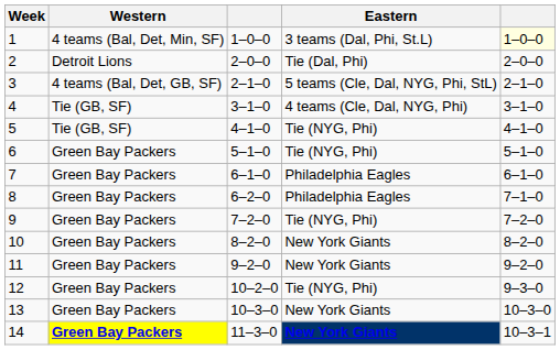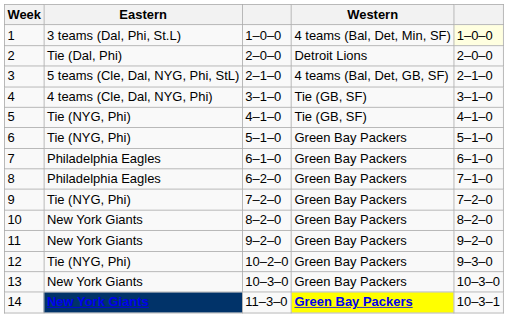columns swapped: Western <-> Eastern
